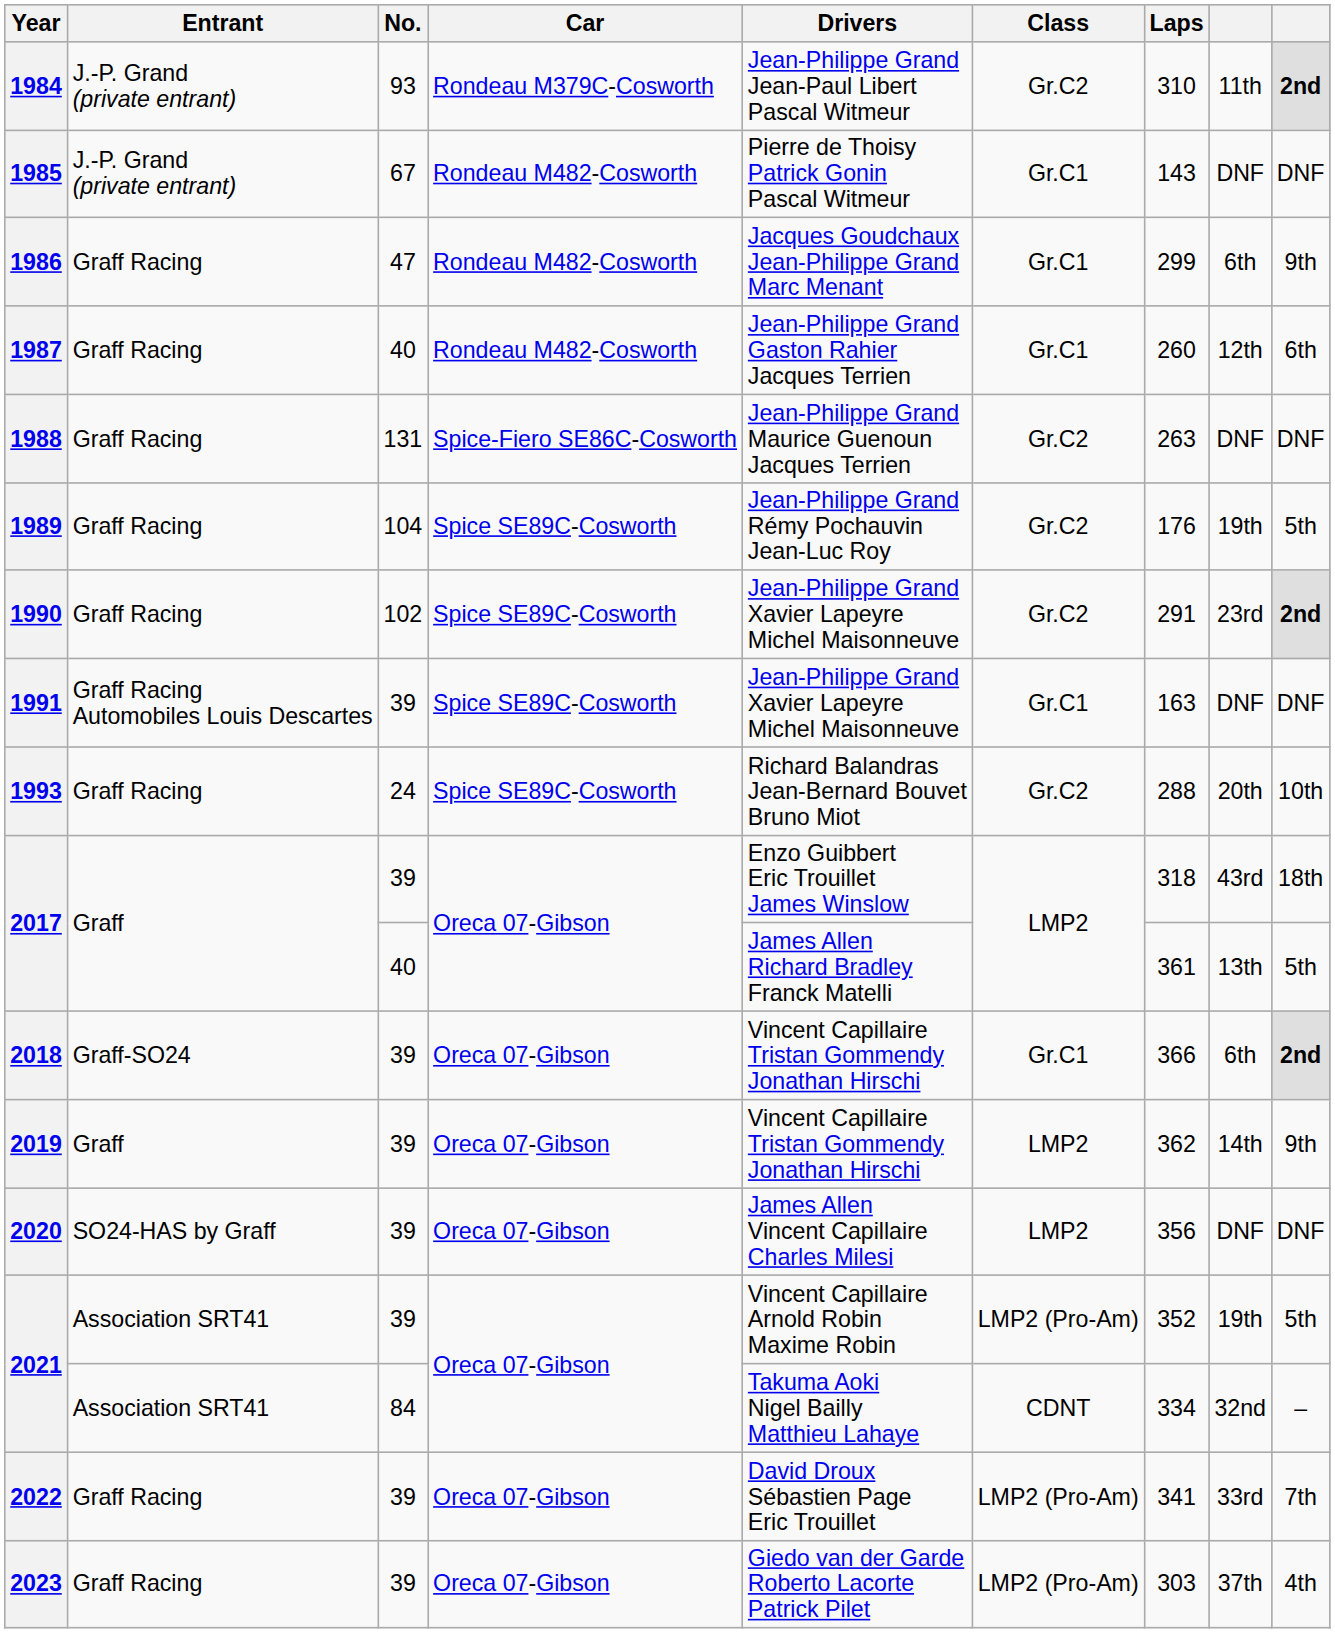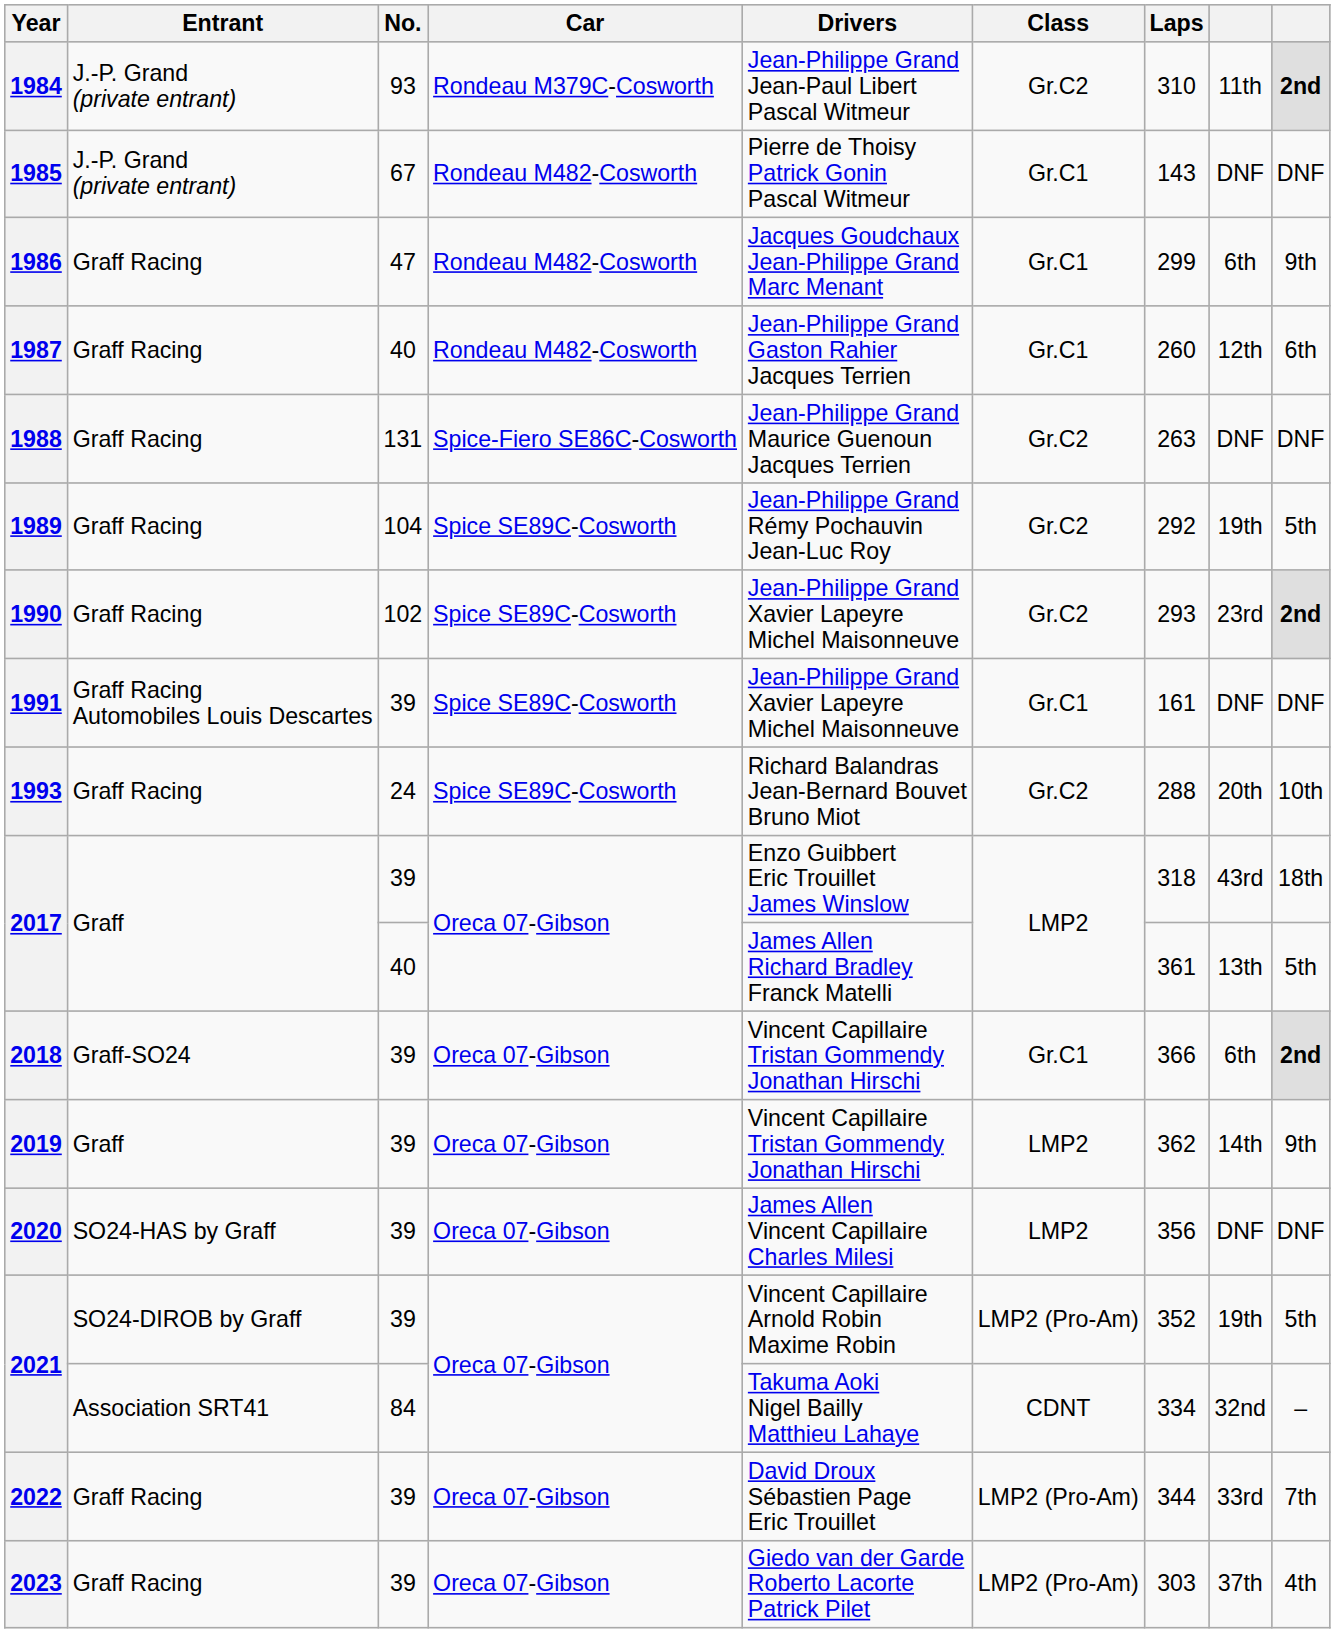1989 | Laps: 176 -> 292
1990 | Laps: 291 -> 293
1991 | Laps: 163 -> 161
2021 / 39 | Entrant: Association SRT41 -> SO24-DIROB by Graff
2022 | Laps: 341 -> 344
